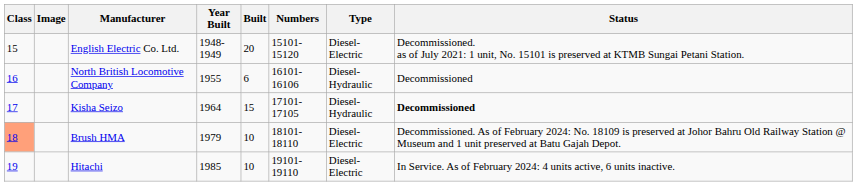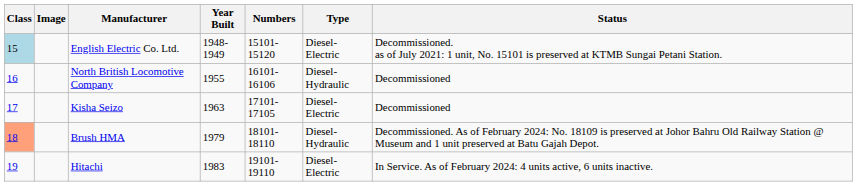- column: Built | 20 | 6 | 15 | 10 | 10
English Electric Co. Ltd. | Class: no background -> lightblue background
Kisha Seizo | Year Built: 1964 -> 1963
Kisha Seizo | Type: Diesel-Hydraulic -> Diesel-Electric
Kisha Seizo | Status: bold -> normal
Brush HMA | Type: Diesel-Electric -> Diesel-Hydraulic
Hitachi | Year Built: 1985 -> 1983
